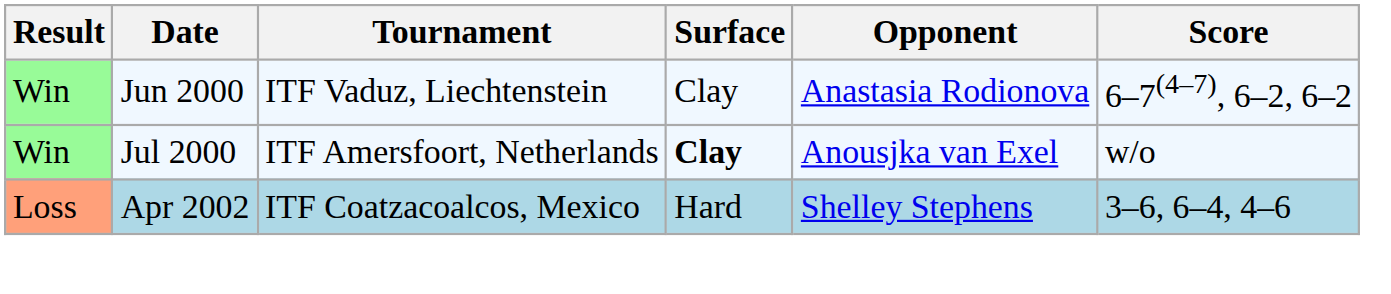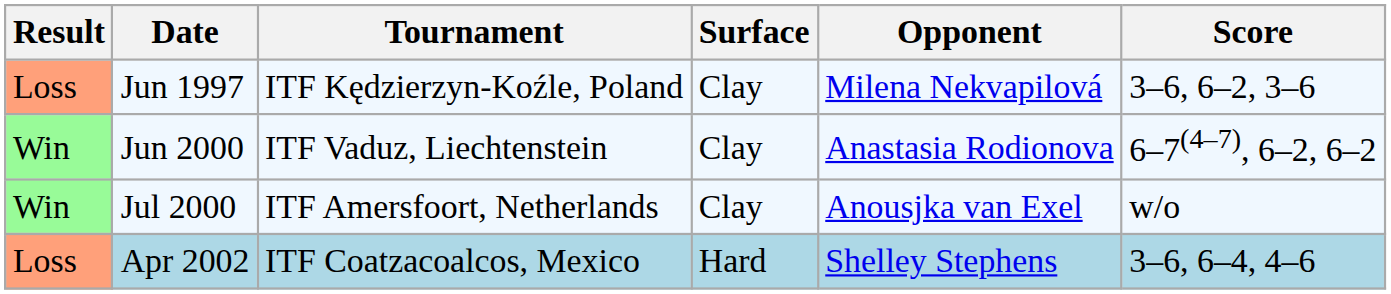+ row: Loss | Jun 1997 | ITF Kędzierzyn-Koźle, Poland | Clay | Milena Nekvapilová | 3–6, 6–2, 3–6
Jul 2000 | Surface: bold -> normal
